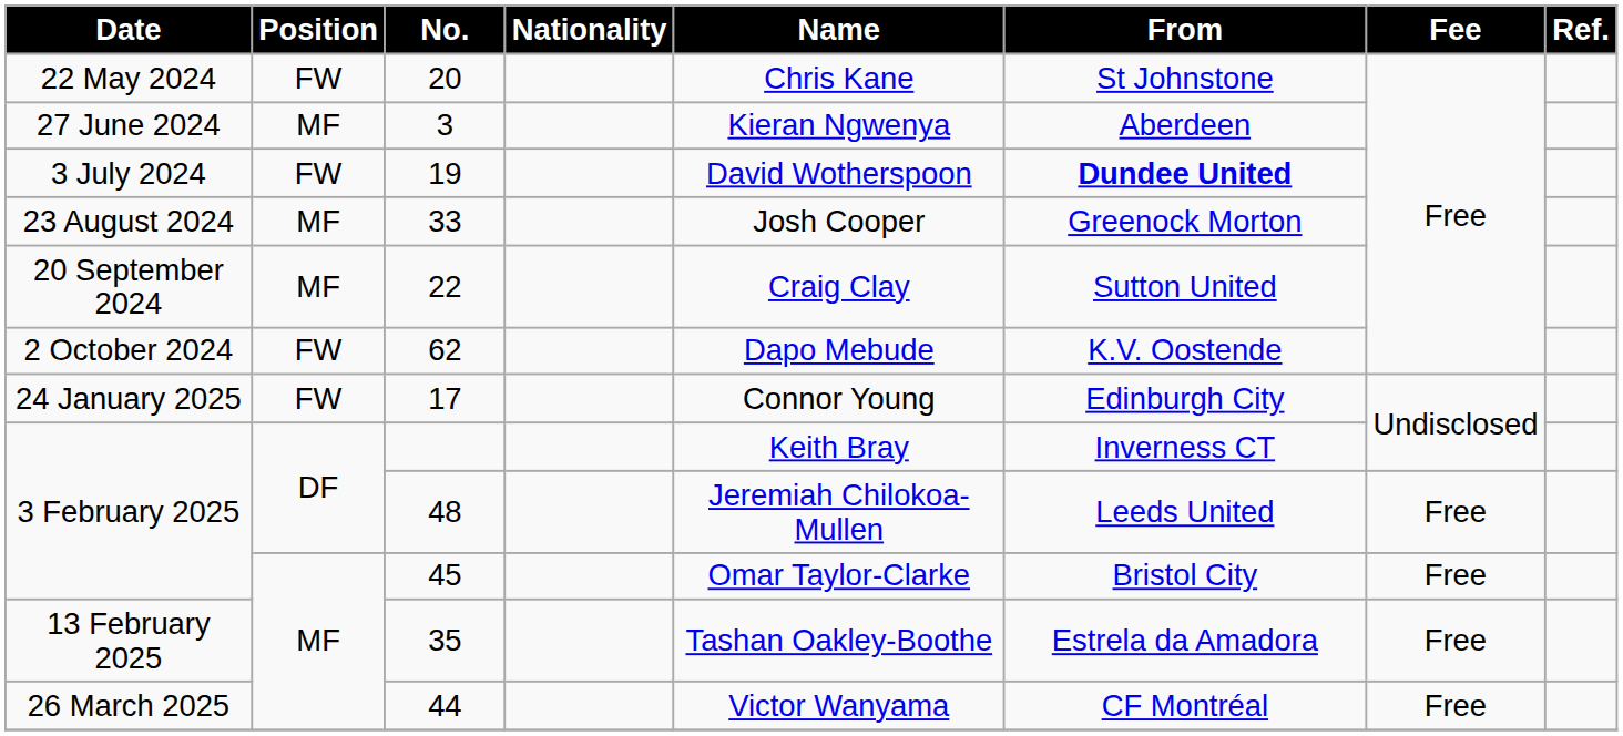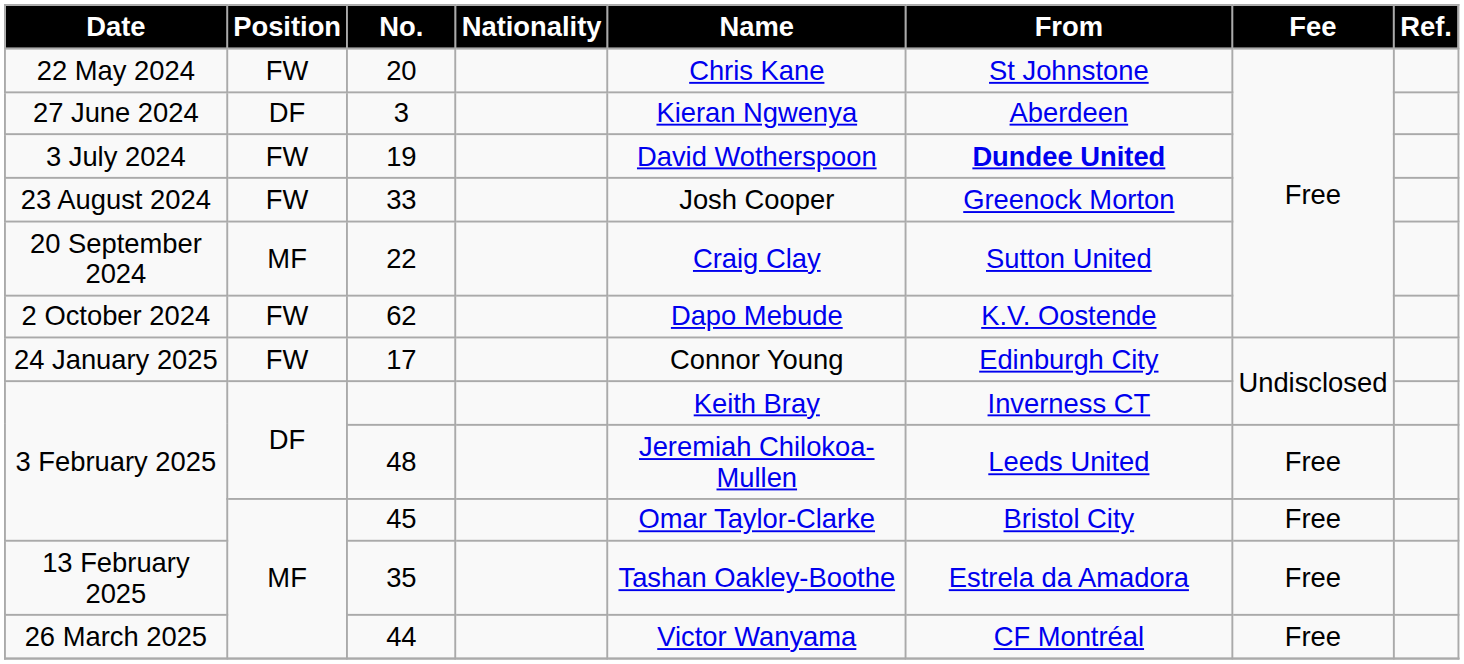3 | Position: MF -> DF
33 | Position: MF -> FW
